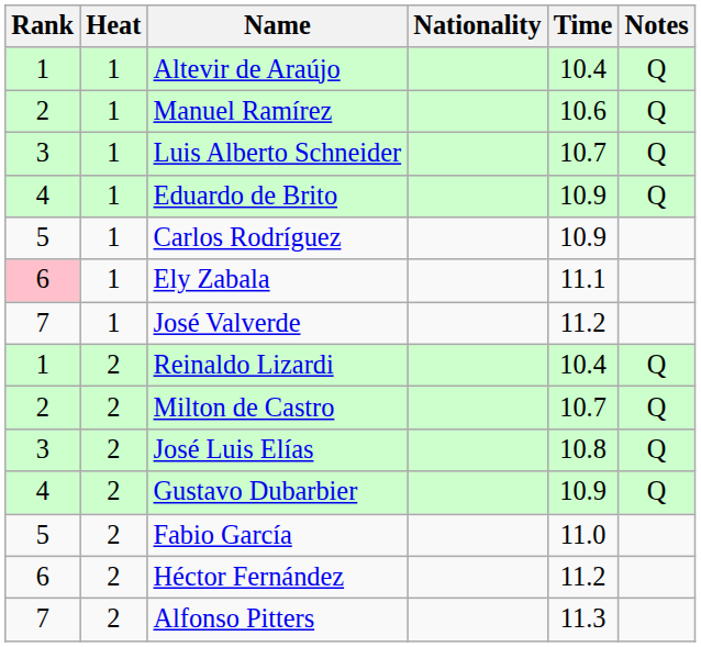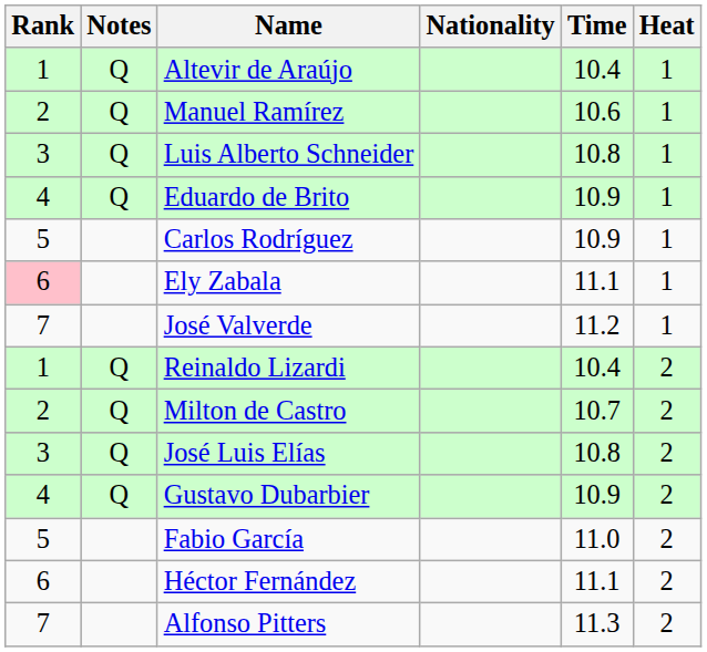columns swapped: Heat <-> Notes
Luis Alberto Schneider | Time: 10.7 -> 10.8
Héctor Fernández | Time: 11.2 -> 11.1
